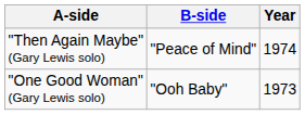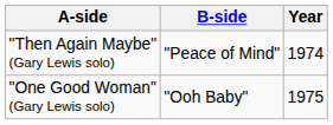"One Good Woman" (Gary Lewis solo) | Year: 1973 -> 1975
